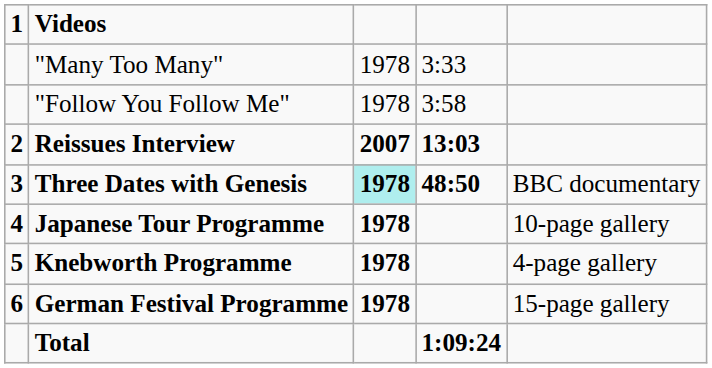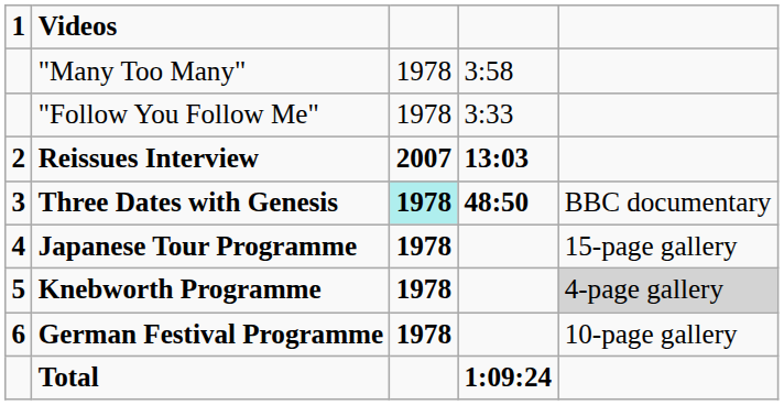"Many Too Many" | column 4: 3:33 -> 3:58
"Follow You Follow Me" | column 4: 3:58 -> 3:33
Japanese Tour Programme | column 5: 10-page gallery -> 15-page gallery
Knebworth Programme | column 5: no background -> lightgrey background
German Festival Programme | column 5: 15-page gallery -> 10-page gallery
